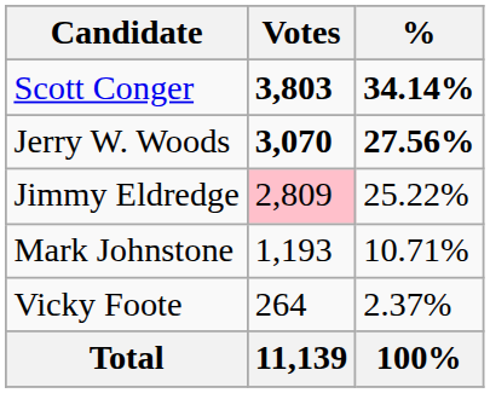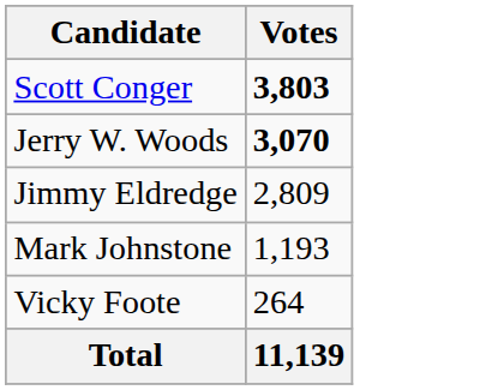- column: % | 34.14% | 27.56% | 25.22% | 10.71% | 2.37% | 100%
Jimmy Eldredge | Votes: pink background -> no background
